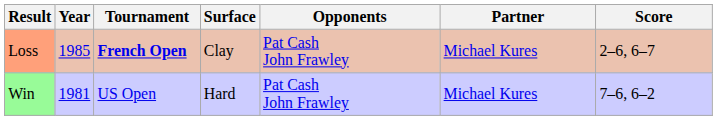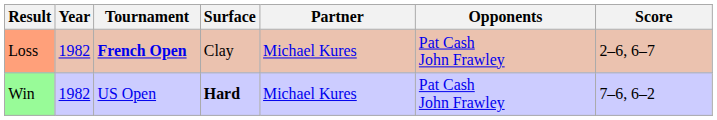columns swapped: Partner <-> Opponents
Loss | Year: 1985 -> 1982
Win | Year: 1981 -> 1982
Win | Surface: normal -> bold
